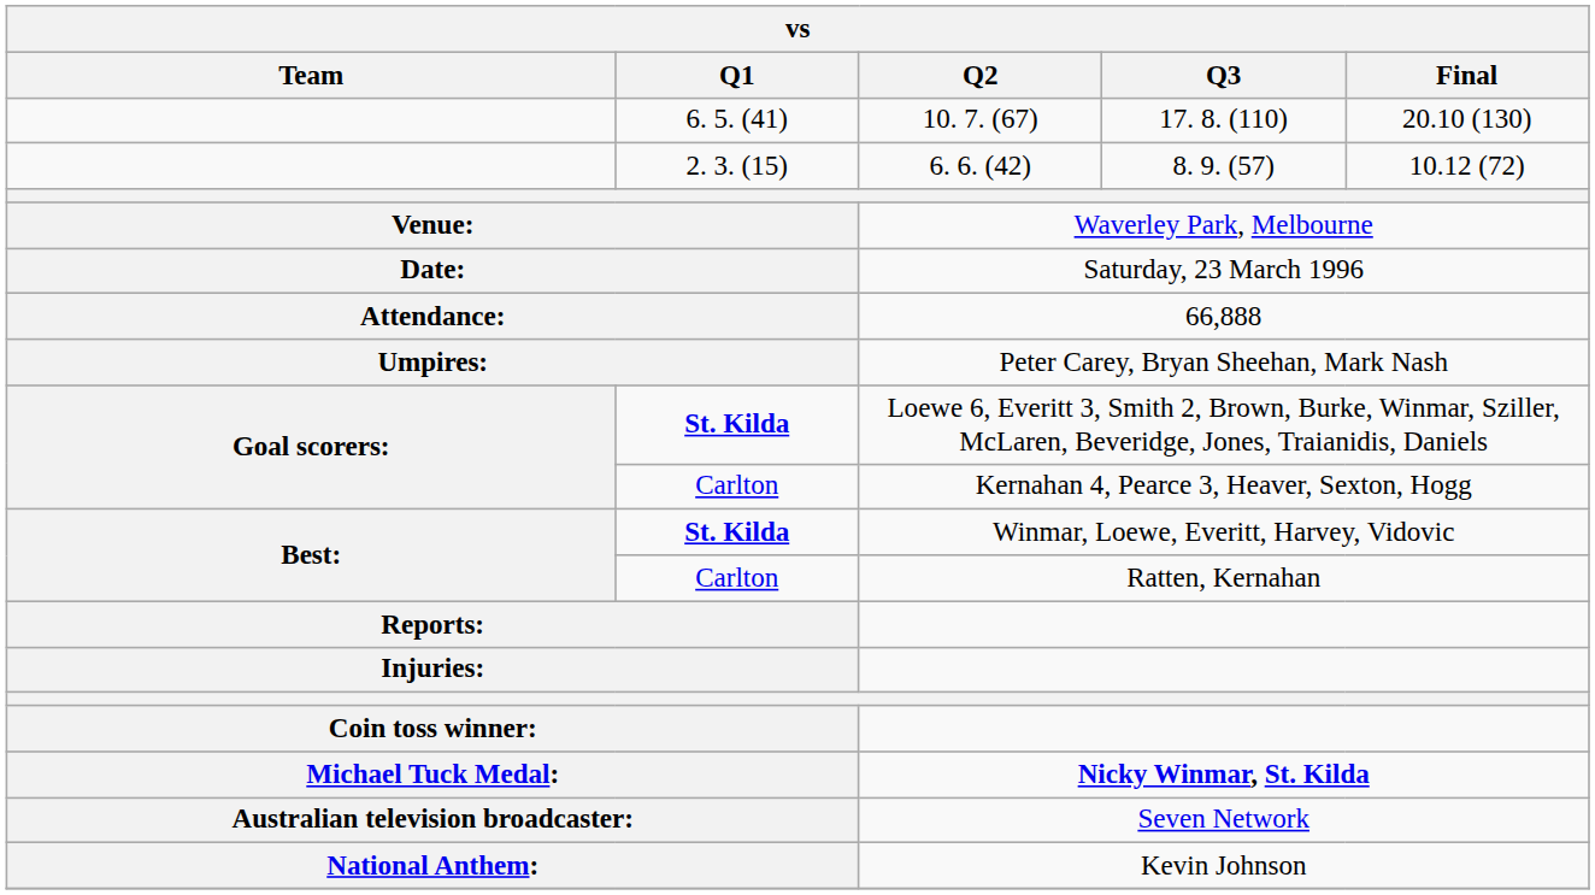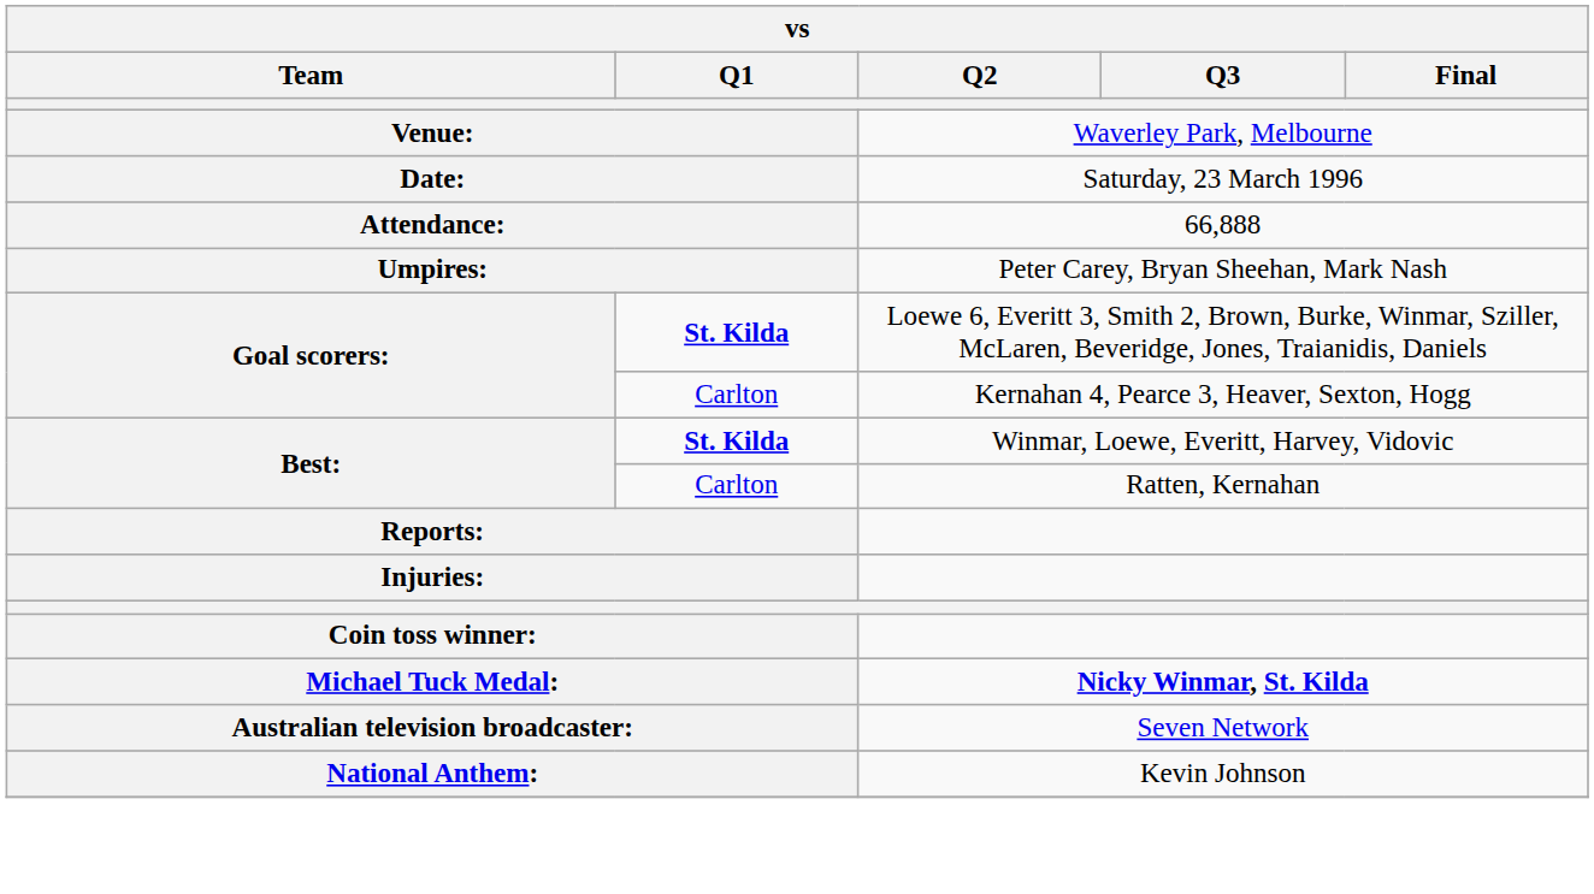- row: 6. 5. (41) | 10. 7. (67) | 17. 8. (110) | 20.10 (130)
- row: 2. 3. (15) | 6. 6. (42) | 8. 9. (57) | 10.12 (72)
